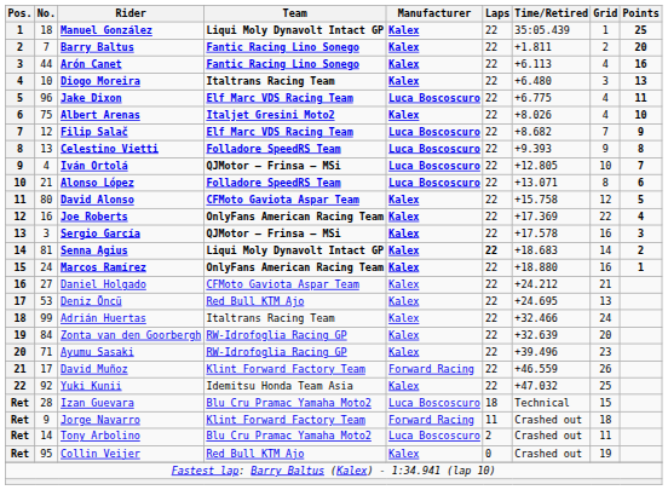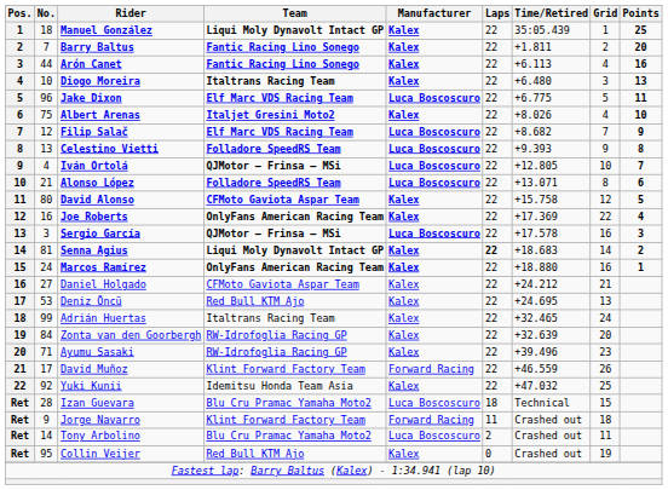Jake Dixon | Grid: 4 -> 5
Sergio García | Manufacturer: Kalex -> Luca Boscoscuro
Adrián Huertas | Time/Retired: +32.466 -> +32.465
